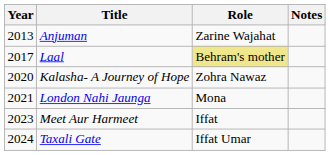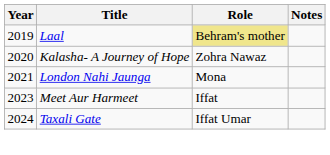- row: 2013 | Anjuman | Zarine Wajahat
Laal | Year: 2017 -> 2019
